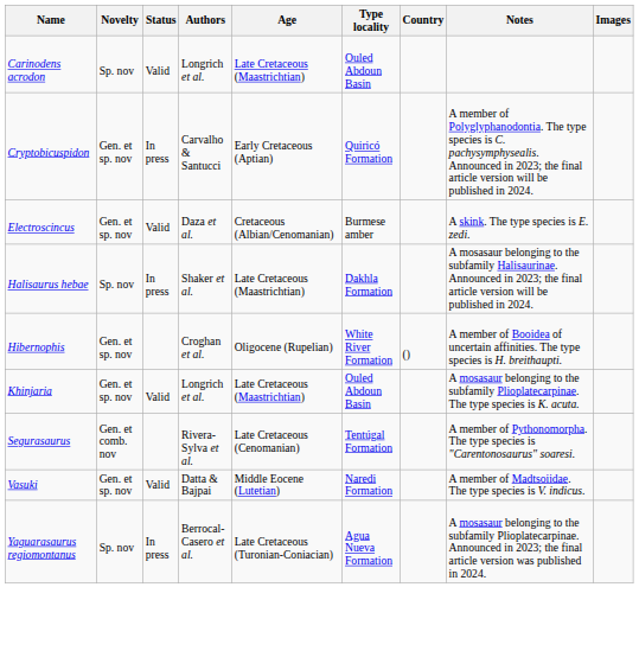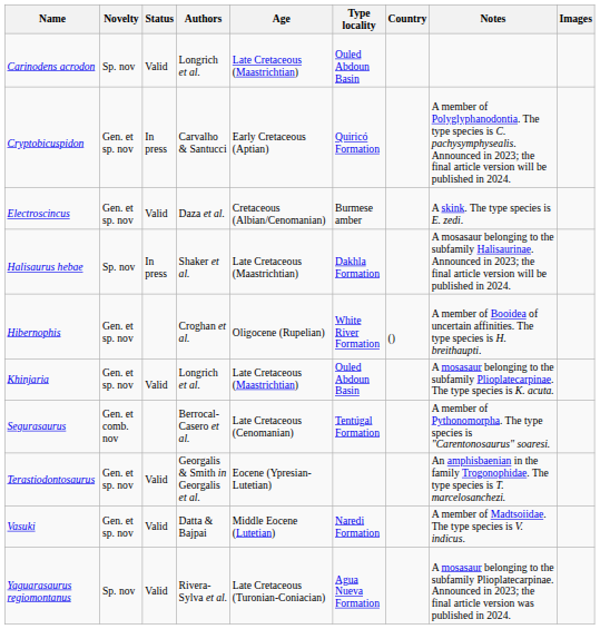Segurasaurus | Authors: Rivera-Sylva et al. -> Berrocal-Casero et al.
+ row: Terastiodontosaurus | Gen. et sp. nov | Valid | Georgalis & Smith in Georgalis et al. | Eocene (Ypresian-Lutetian) | An amphisbaenian in the family Trogonophidae. The type species is T. marcelosanchezi.
Yaguarasaurus regiomontanus | Status: In press -> Valid
Yaguarasaurus regiomontanus | Authors: Berrocal-Casero et al. -> Rivera-Sylva et al.
